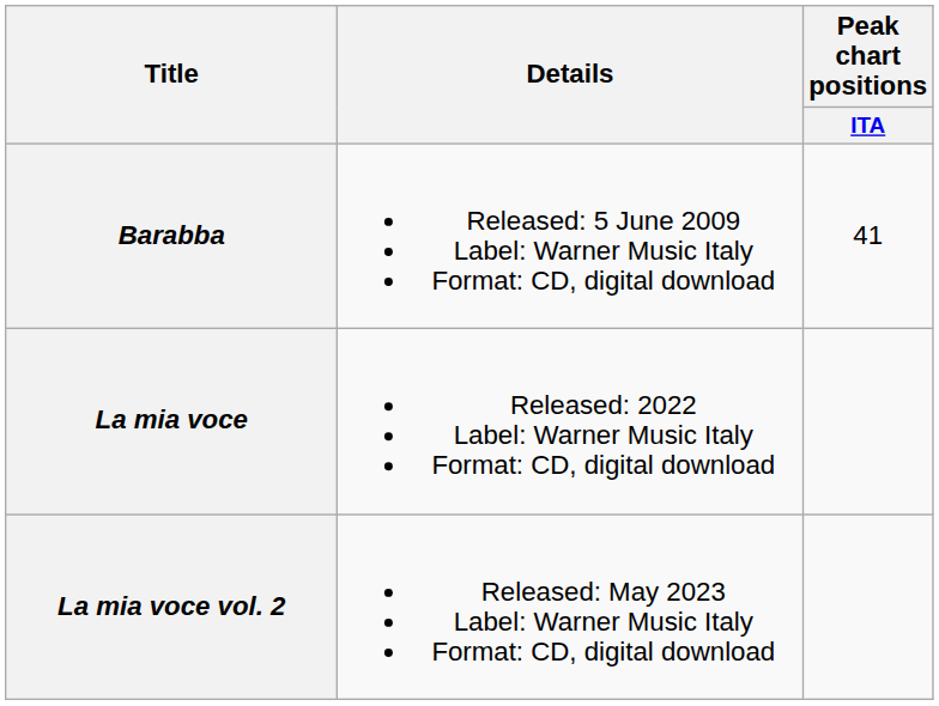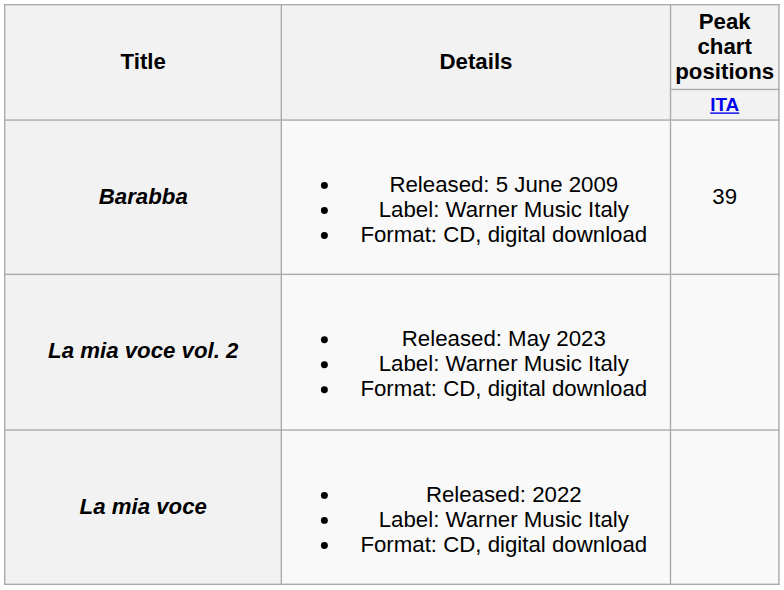Barabba | Peak chart positions / ITA: 41 -> 39
rows swapped: La mia voce <-> La mia voce vol. 2
